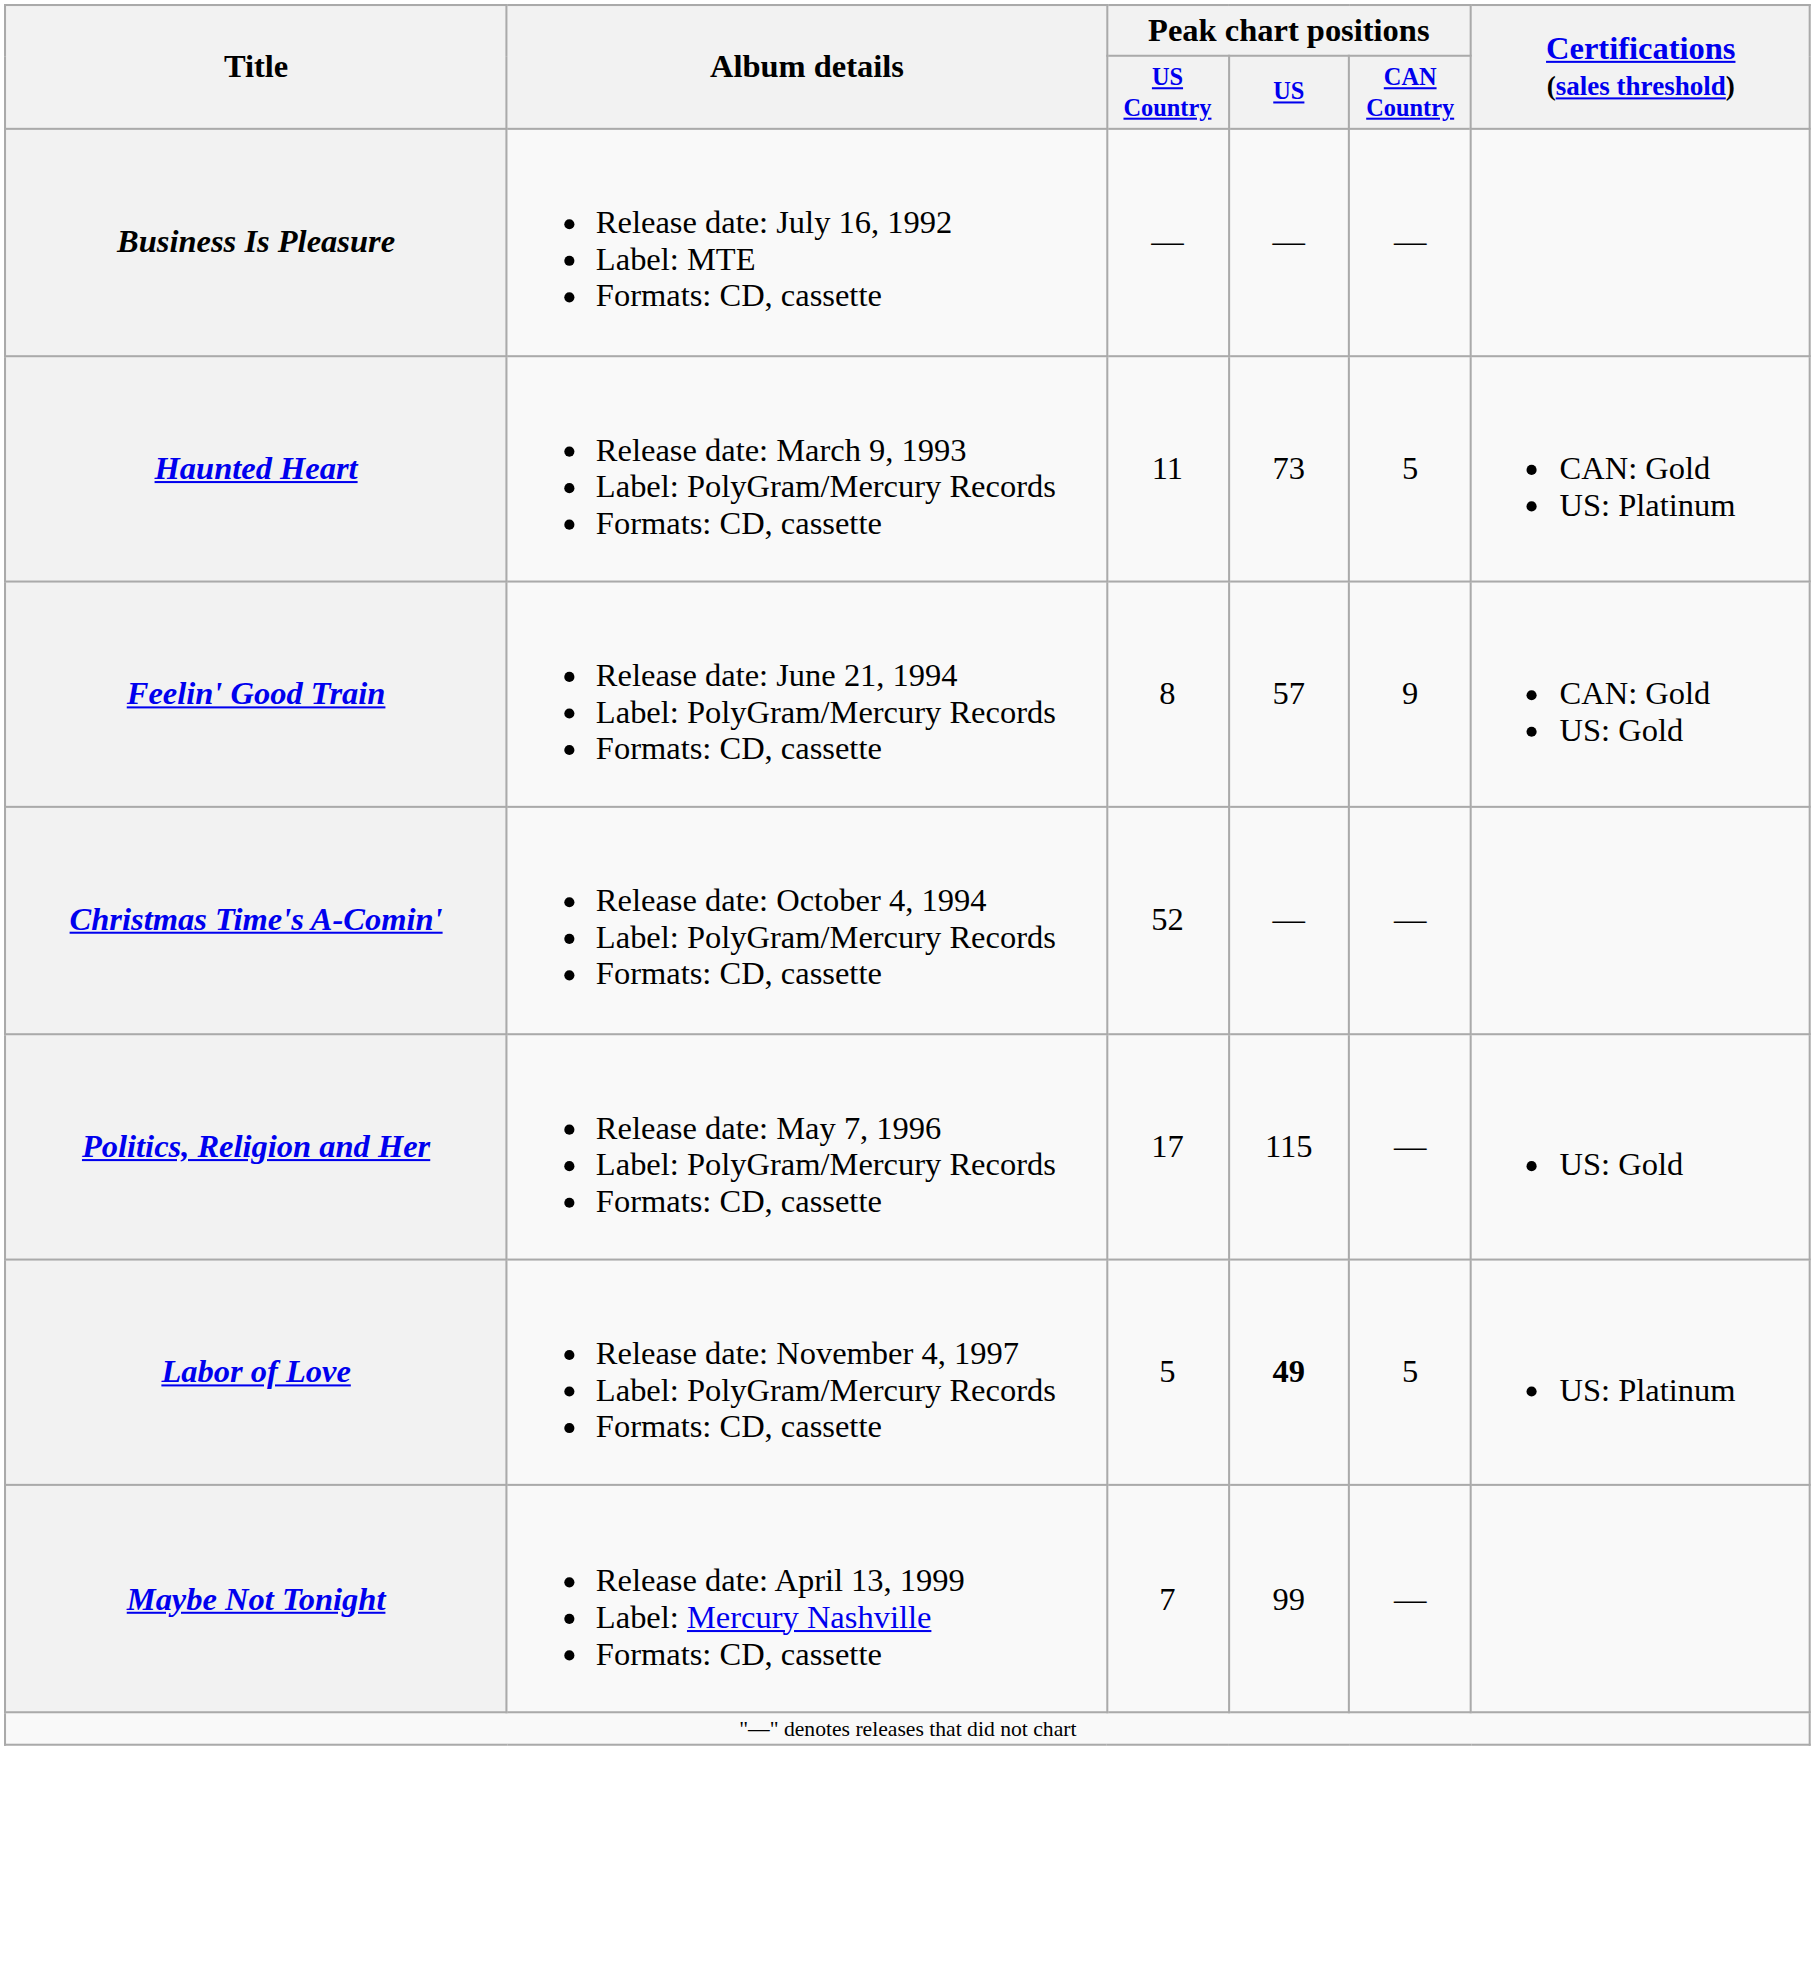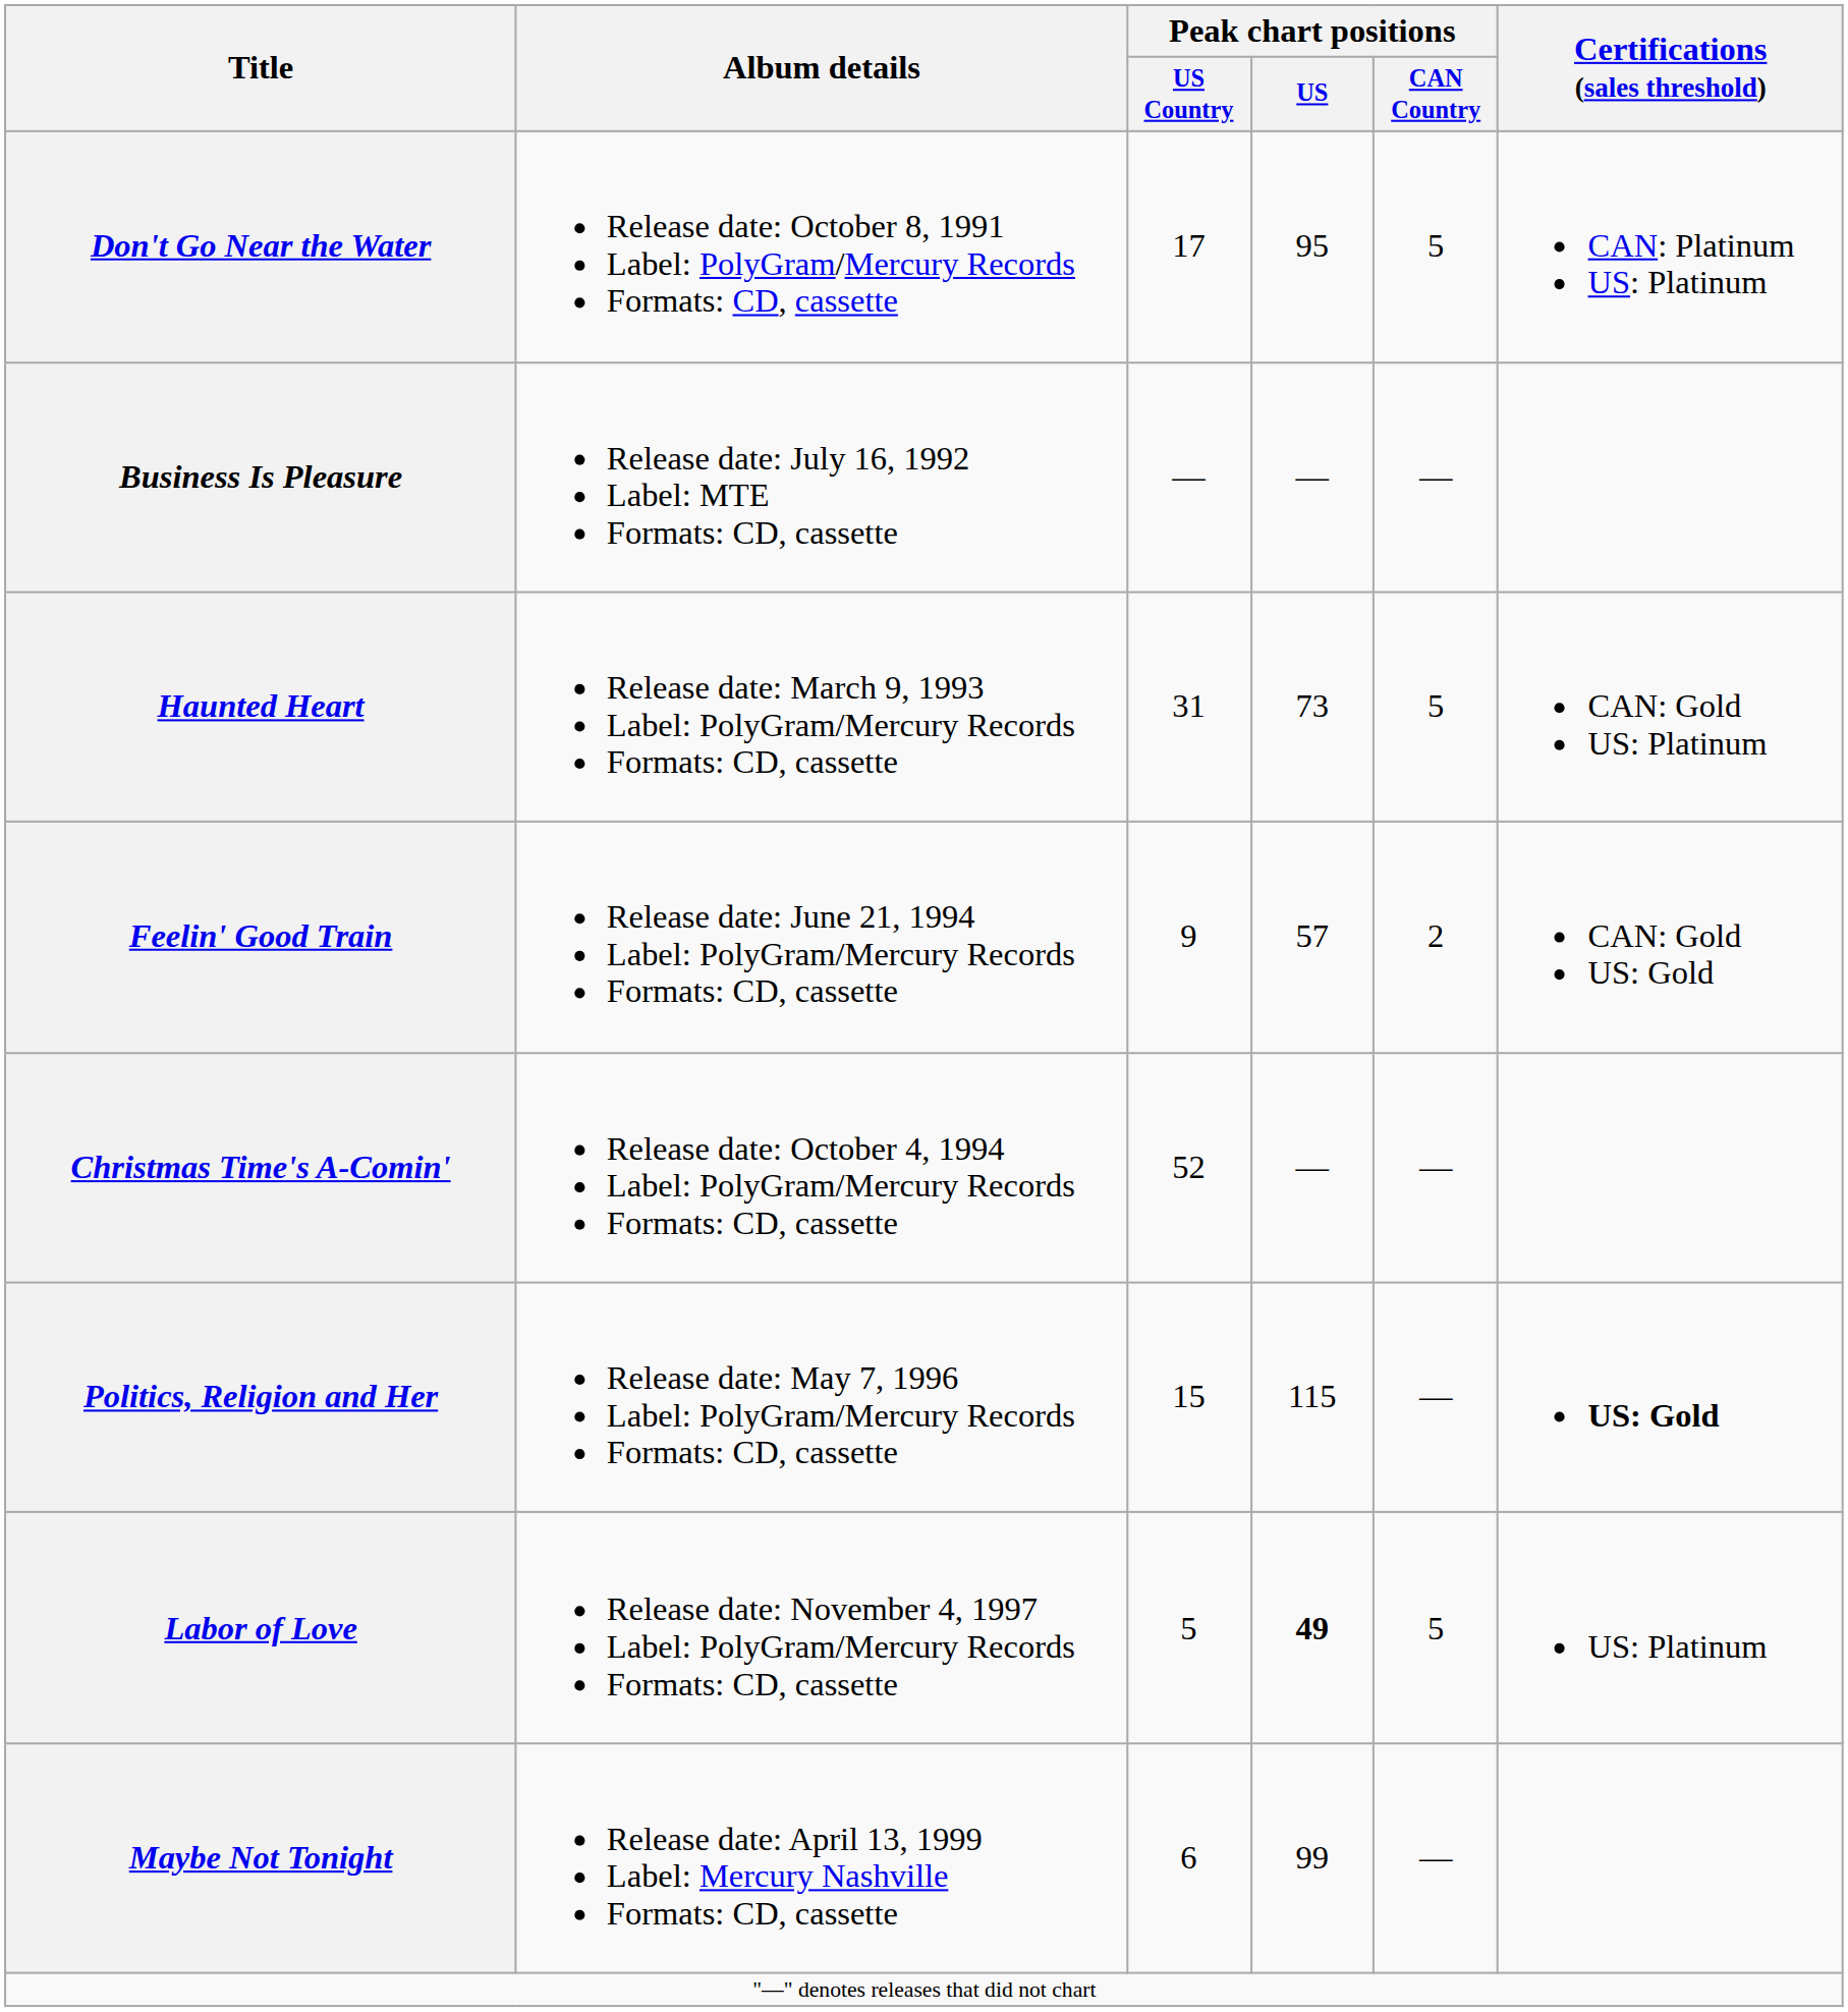+ row: Don't Go Near the Water | Release date: October 8, 1991 Label: PolyGram/Mercury Records Formats: CD, cassette | 17 | 95 | 5 | CAN: Platinum US: Platinum
Haunted Heart | Peak chart positions / US Country: 11 -> 31
Feelin' Good Train | Peak chart positions / US Country: 8 -> 9
Feelin' Good Train | Peak chart positions / CAN Country: 9 -> 2
Politics, Religion and Her | Peak chart positions / US Country: 17 -> 15
Politics, Religion and Her | Certifications (sales threshold): normal -> bold
Maybe Not Tonight | Peak chart positions / US Country: 7 -> 6
